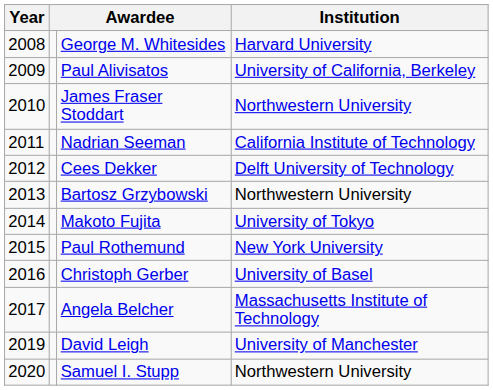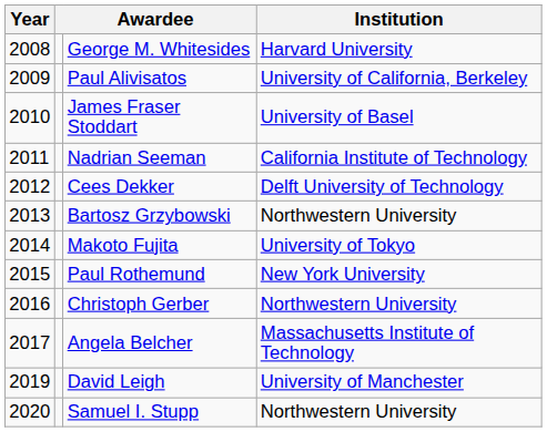James Fraser Stoddart | Institution: Northwestern University -> University of Basel
Christoph Gerber | Institution: University of Basel -> Northwestern University
